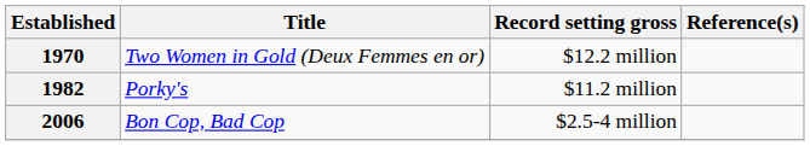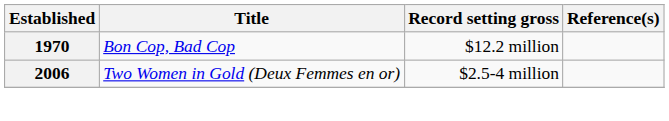1970 | Title: Two Women in Gold (Deux Femmes en or) -> Bon Cop, Bad Cop
- row: 1982 | Porky's | $11.2 million
2006 | Title: Bon Cop, Bad Cop -> Two Women in Gold (Deux Femmes en or)
